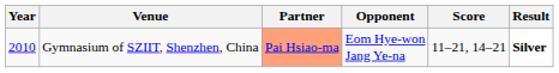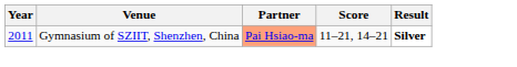- column: Opponent | Eom Hye-won Jang Ye-na
Gymnasium of SZIIT, Shenzhen, China | Year: 2010 -> 2011
